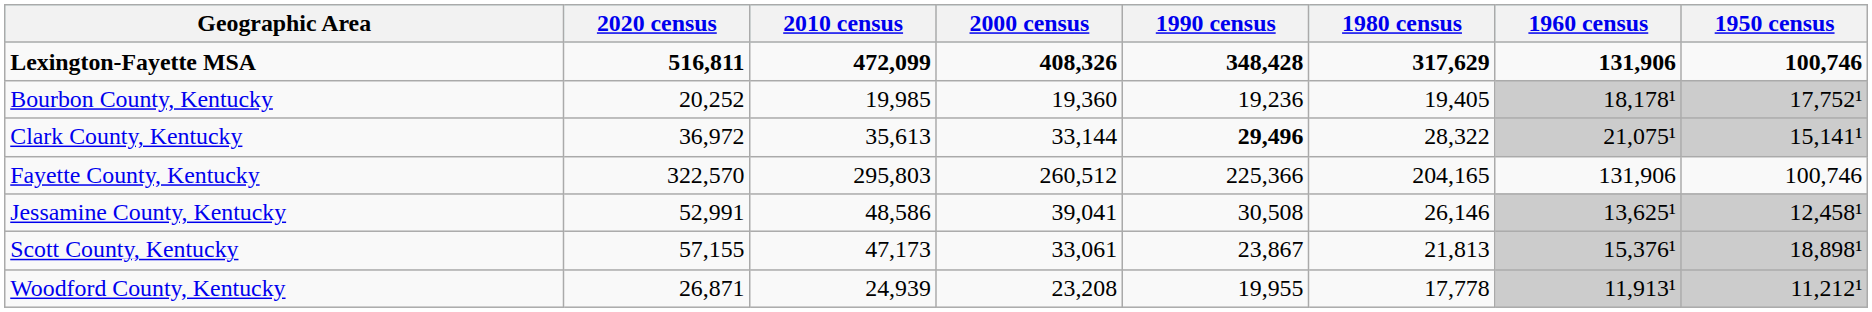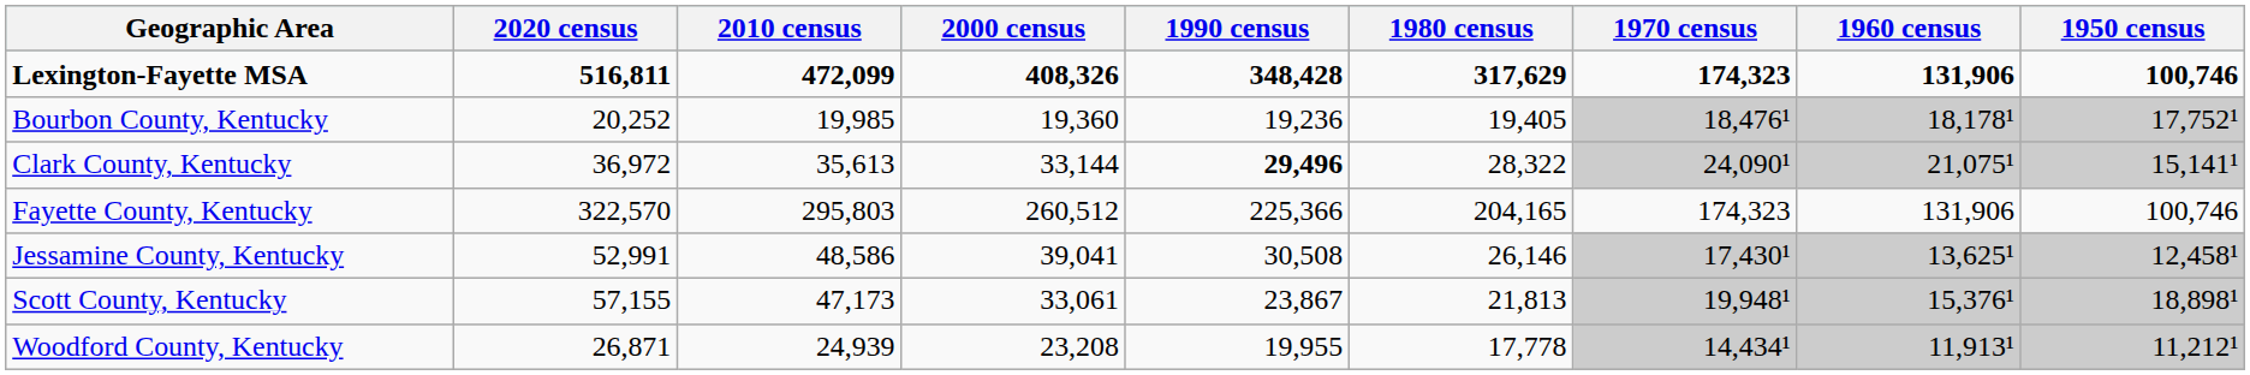+ column: 1970 census | 174,323 | 18,476¹ | 24,090¹ | 174,323 | 17,430¹ | 19,948¹ | 14,434¹
